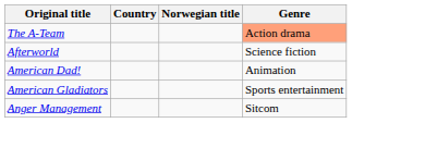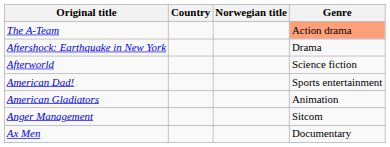+ row: Aftershock: Earthquake in New York | Drama
American Dad! | Genre: Animation -> Sports entertainment
American Gladiators | Genre: Sports entertainment -> Animation
+ row: Ax Men | Documentary
